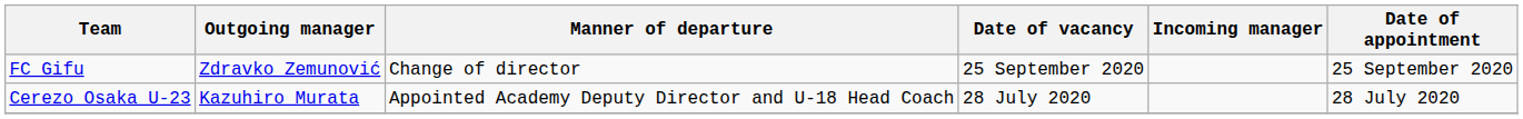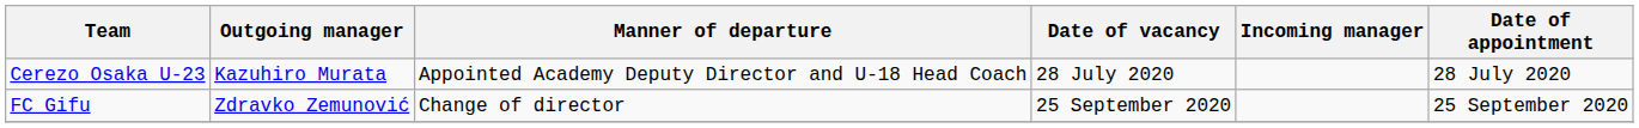rows swapped: Cerezo Osaka U-23 <-> FC Gifu
